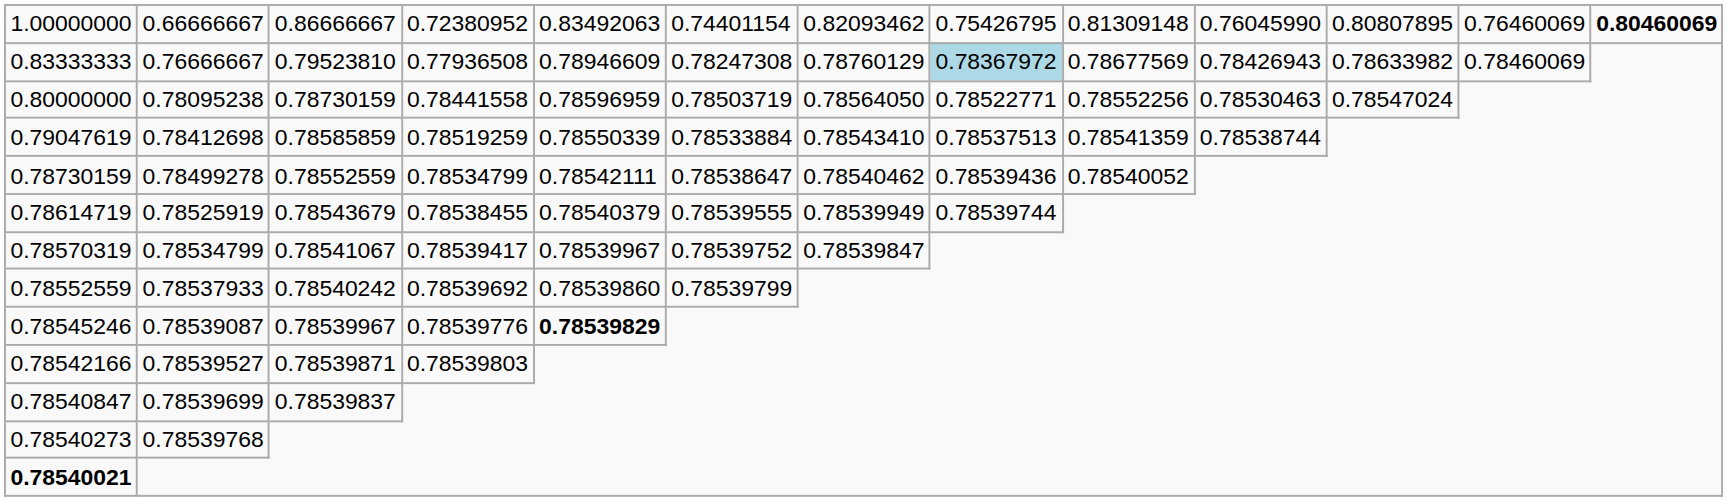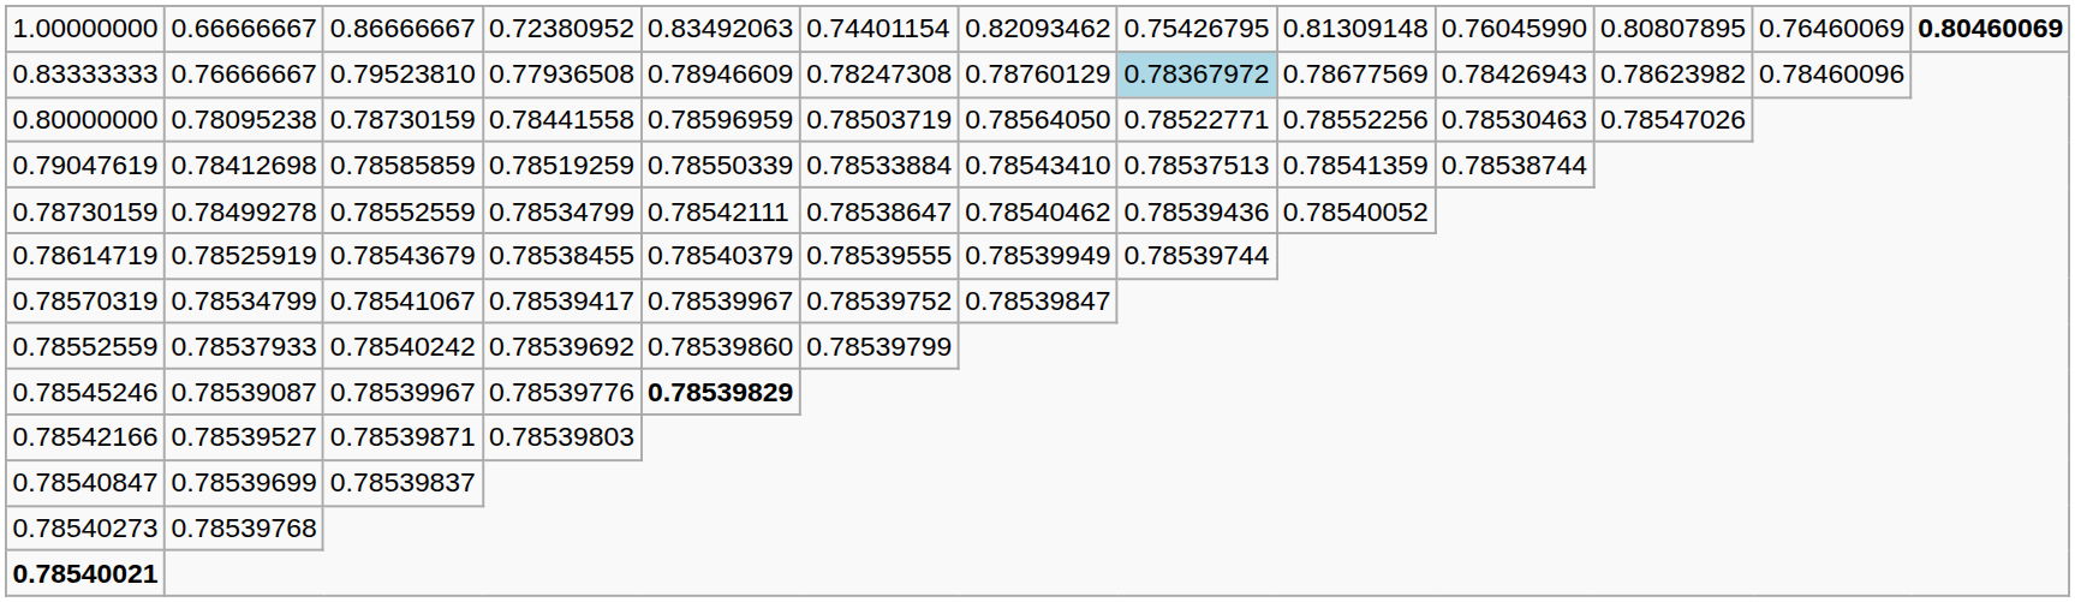0.83333333 | column 11: 0.78633982 -> 0.78623982
0.83333333 | column 12: 0.78460069 -> 0.78460096
0.80000000 | column 11: 0.78547024 -> 0.78547026
